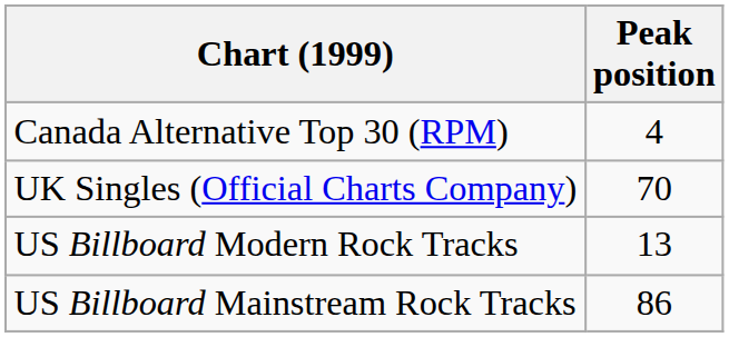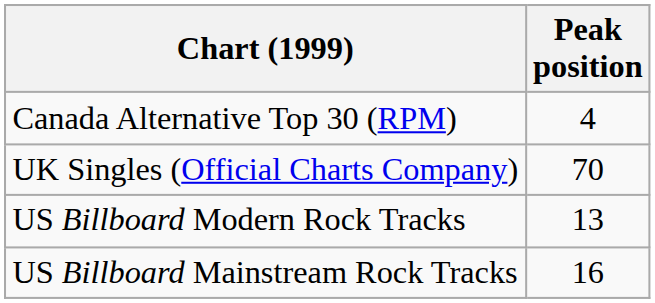US Billboard Mainstream Rock Tracks | Peak position: 86 -> 16
